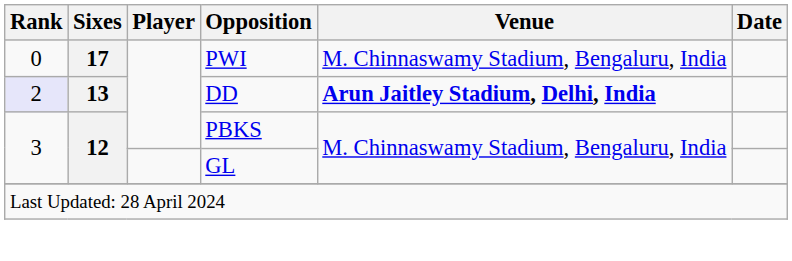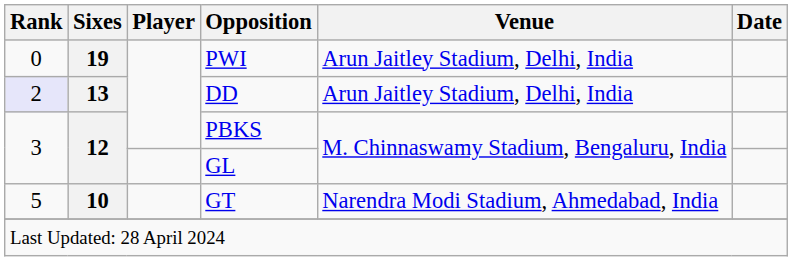PWI | Sixes: 17 -> 19
PWI | Venue: M. Chinnaswamy Stadium, Bengaluru, India -> Arun Jaitley Stadium, Delhi, India
DD | Venue: bold -> normal
+ row: 5 | 10 | GT | Narendra Modi Stadium, Ahmedabad, India
